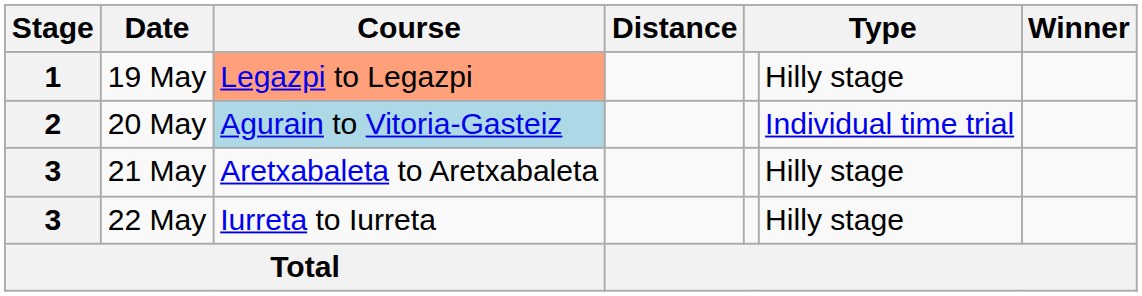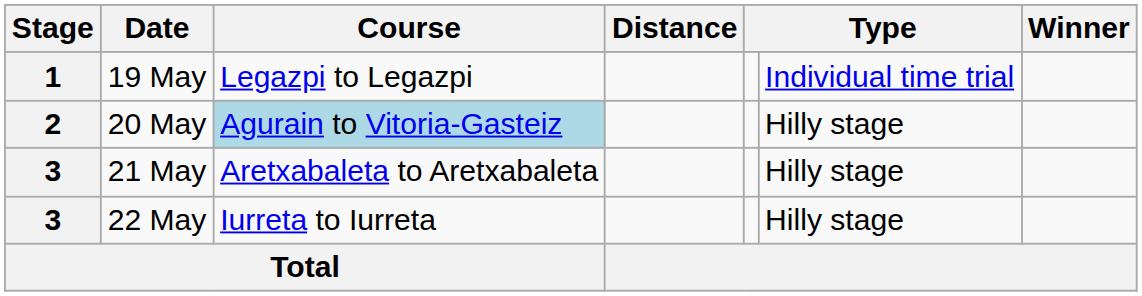19 May | Course: lightsalmon background -> no background
19 May | column 6: Hilly stage -> Individual time trial
20 May | column 6: Individual time trial -> Hilly stage
